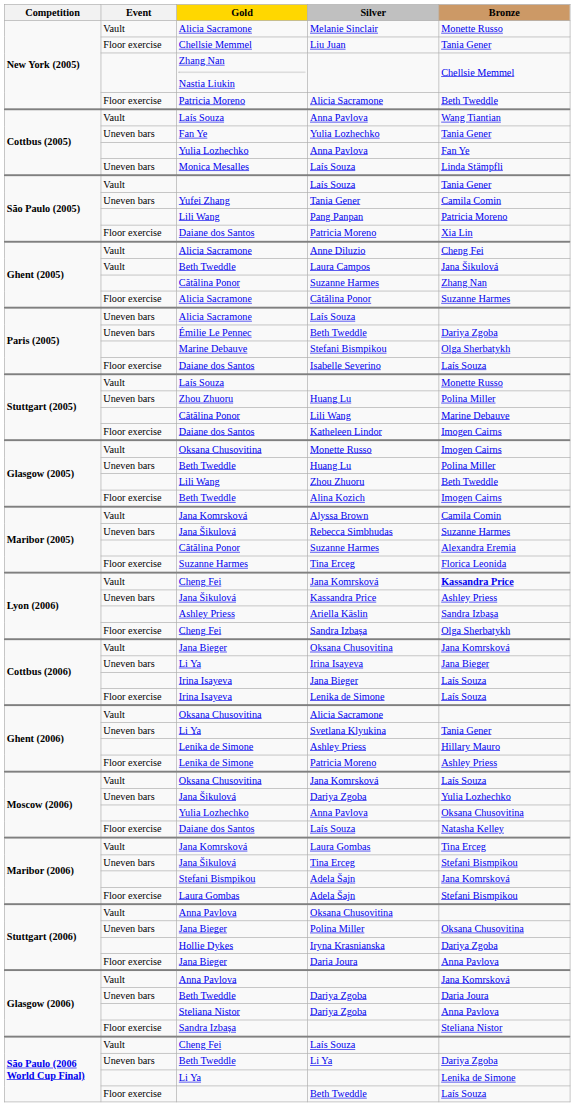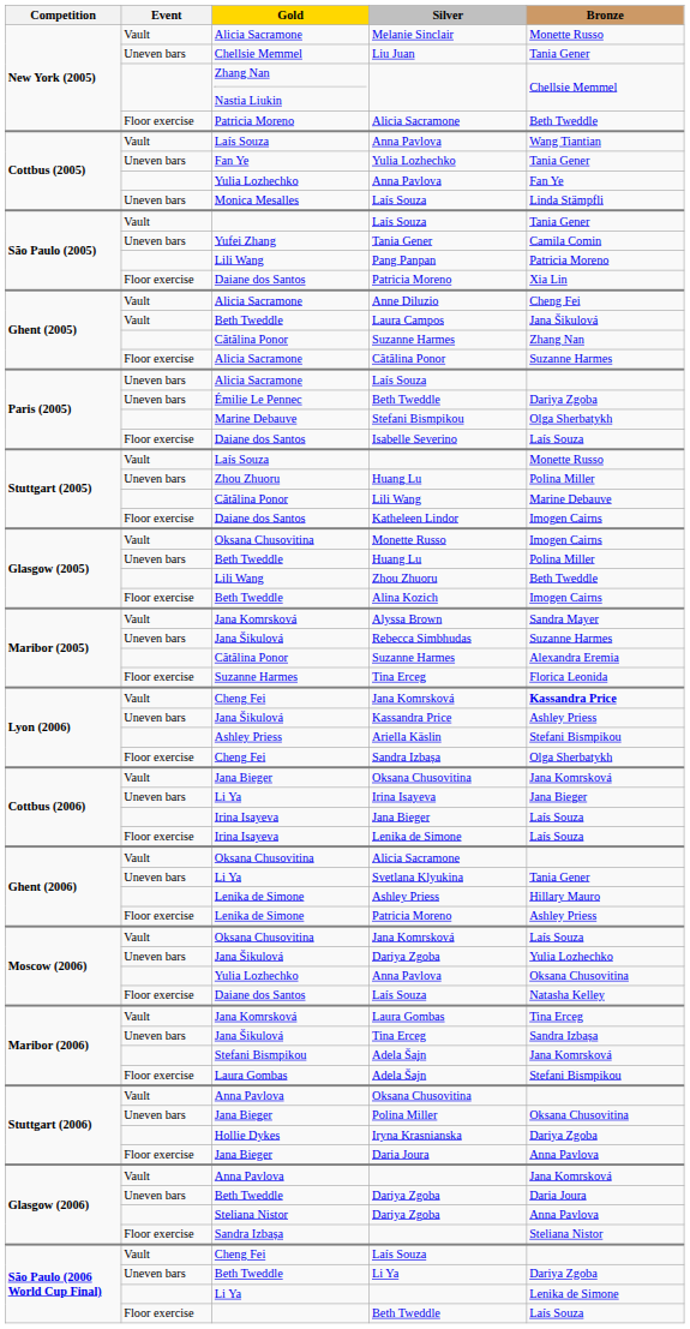Liu Juan | Event: Floor exercise -> Uneven bars
Alyssa Brown | Bronze: Camila Comin -> Sandra Mayer
Ariella Käslin | Bronze: Sandra Izbașa -> Stefani Bismpikou
Jana Šikulová / Tina Erceg | Bronze: Stefani Bismpikou -> Sandra Izbașa
